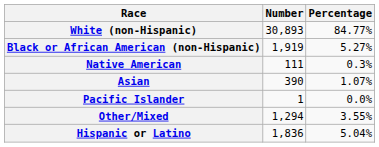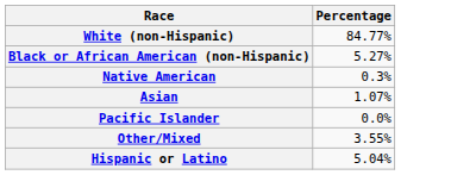- column: Number | 30,893 | 1,919 | 111 | 390 | 1 | 1,294 | 1,836
